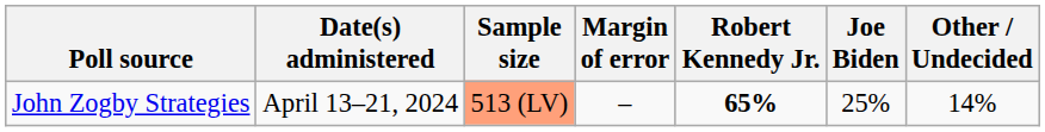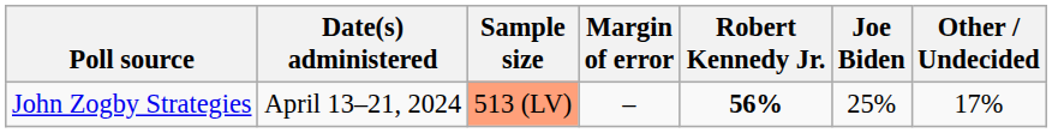John Zogby Strategies | Robert Kennedy Jr.: 65% -> 56%
John Zogby Strategies | Other / Undecided: 14% -> 17%
